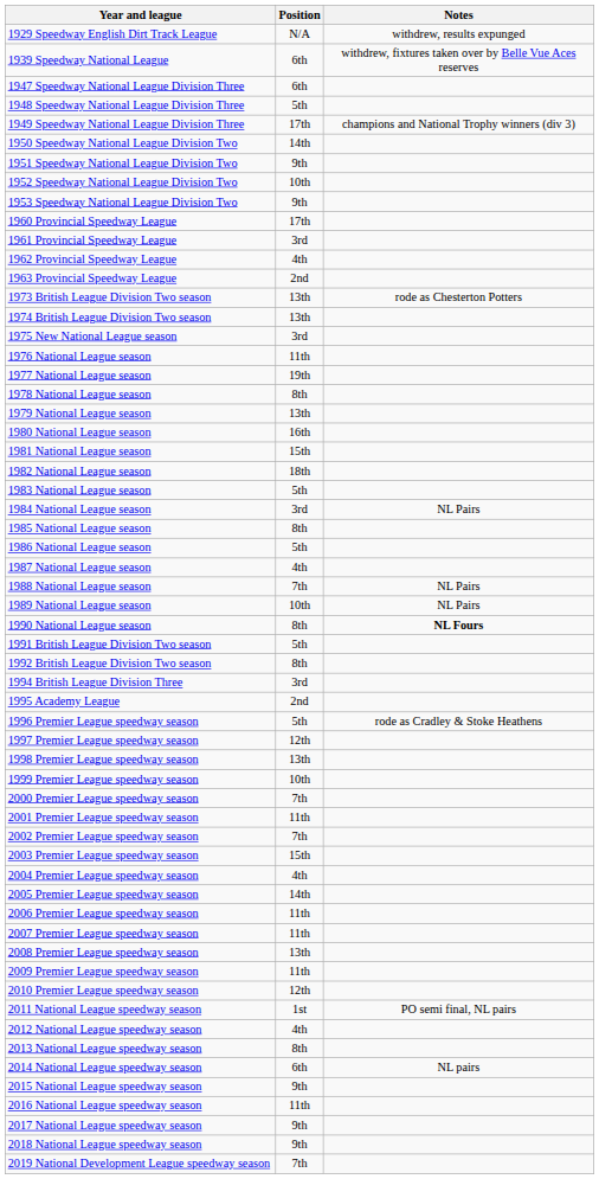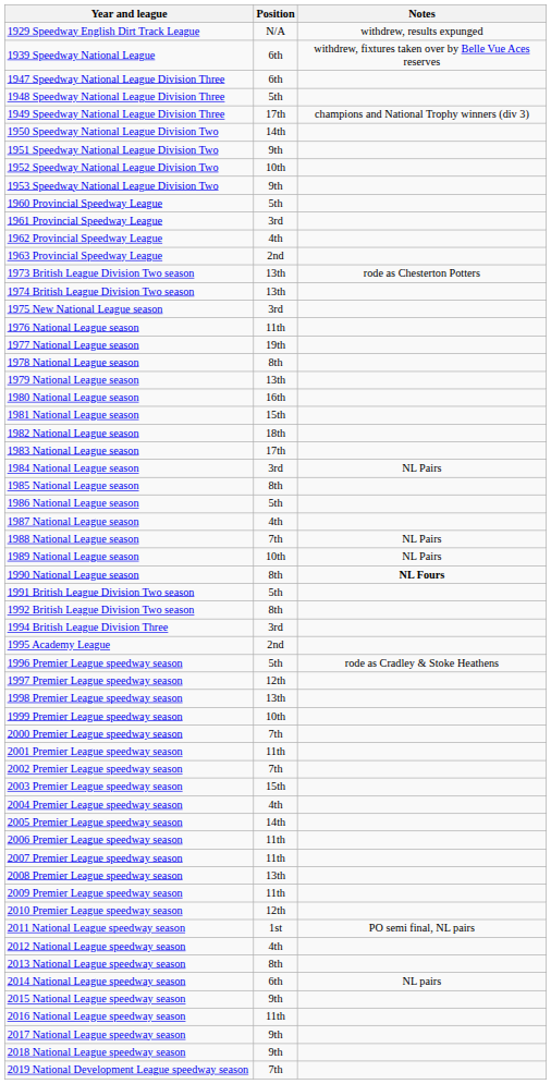1960 Provincial Speedway League | Position: 17th -> 5th
1983 National League season | Position: 5th -> 17th
